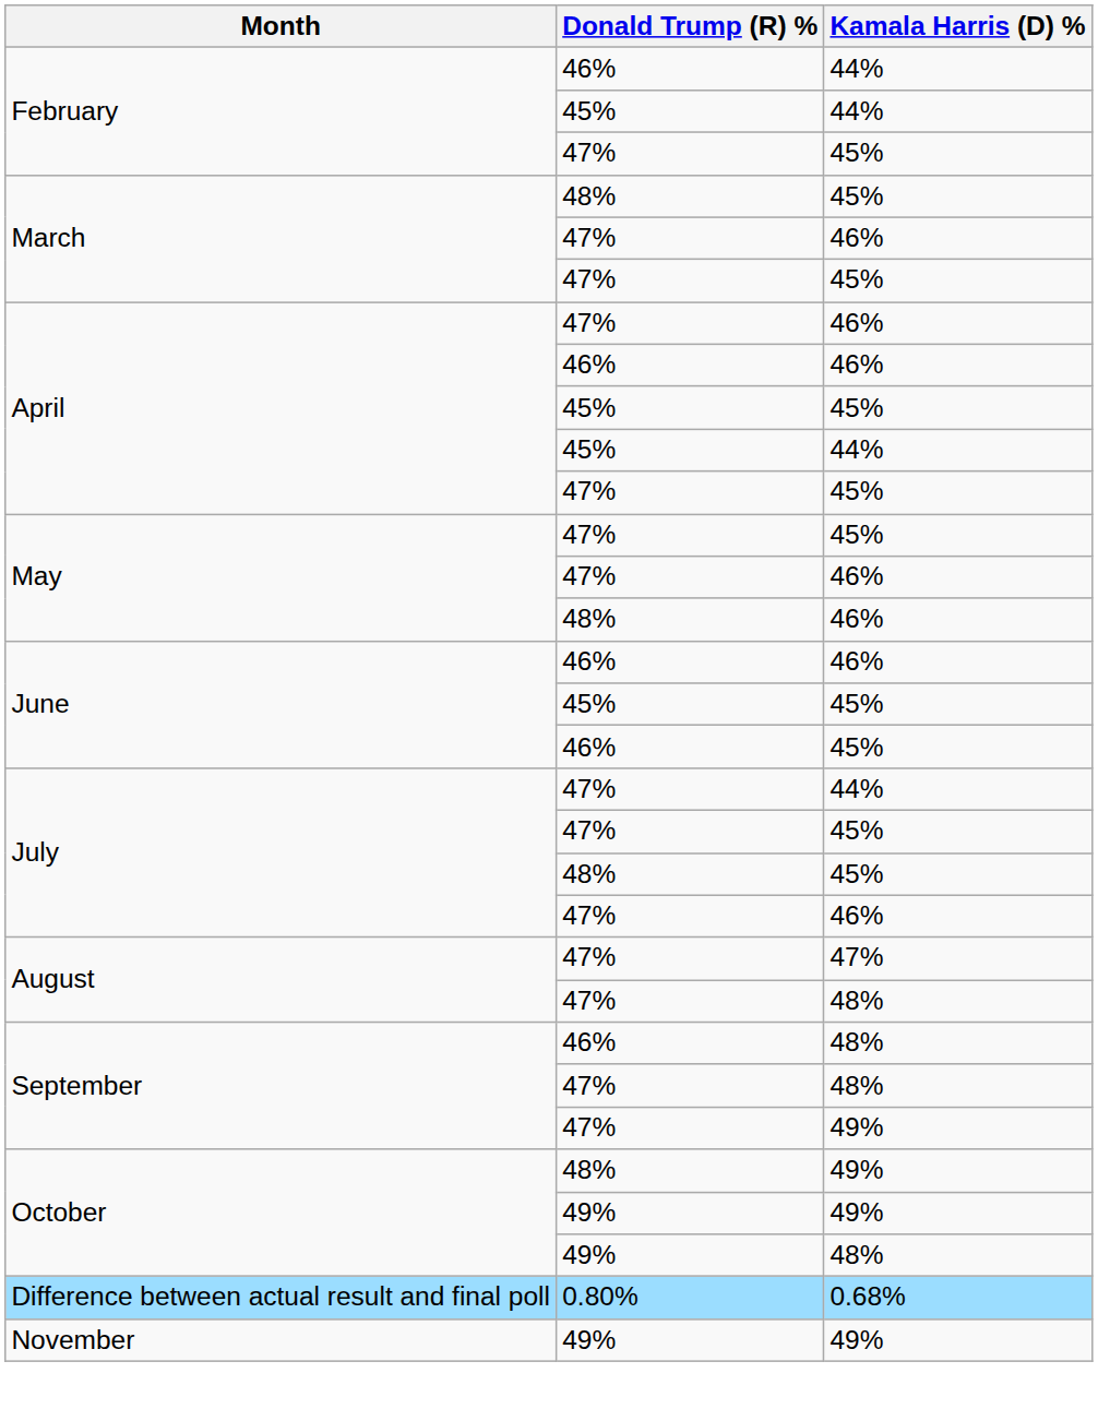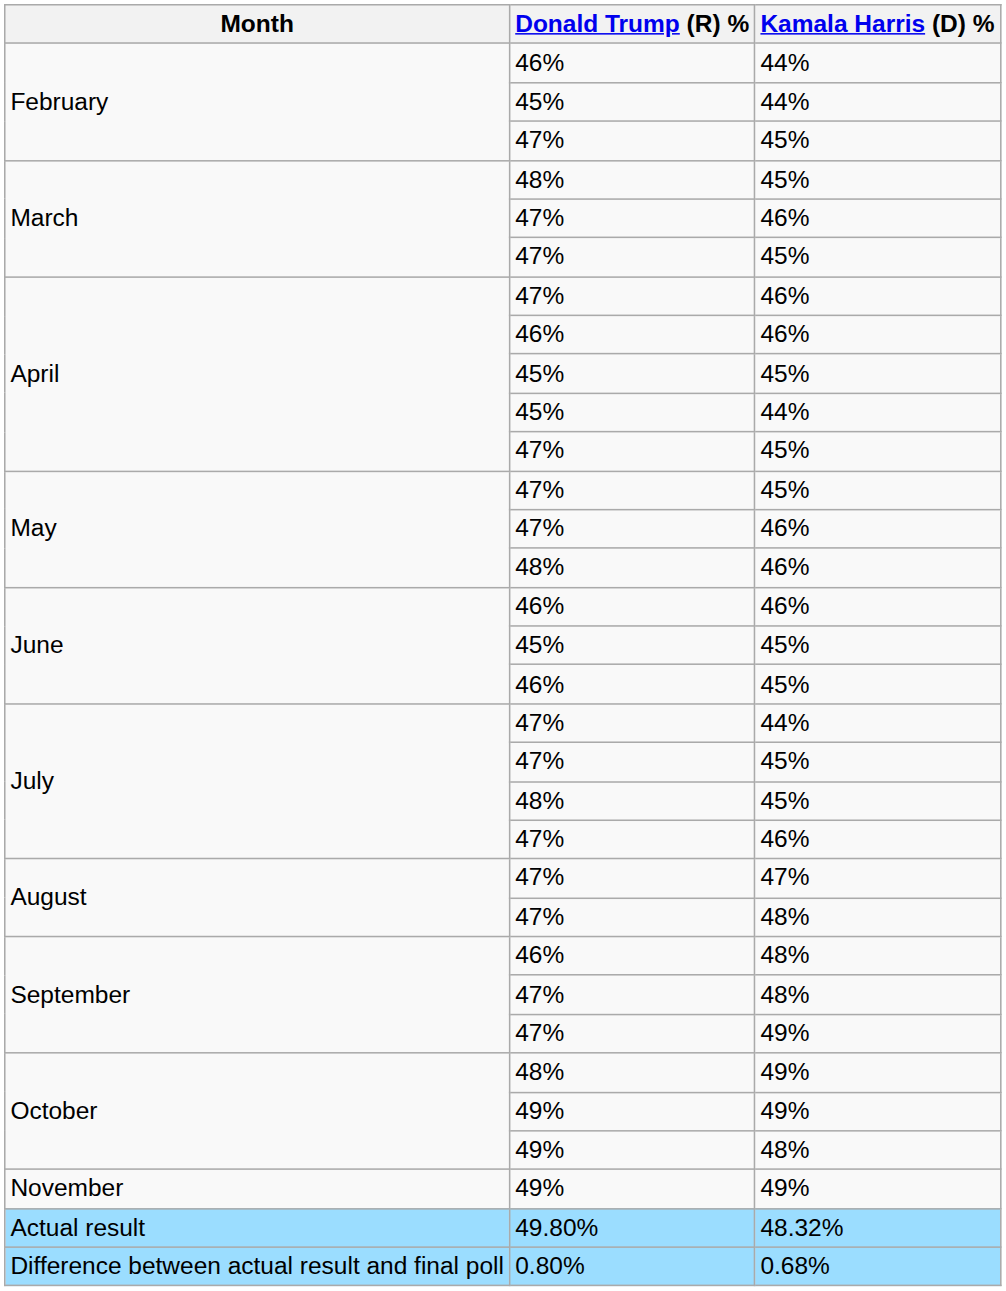rows swapped: November <-> Difference between actual result and final poll
+ row: Actual result | 49.80% | 48.32%
